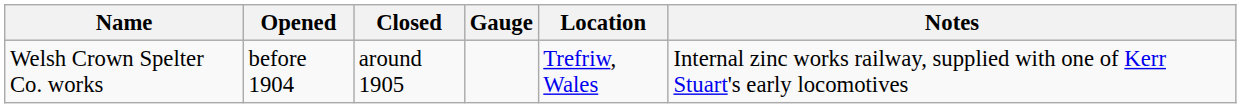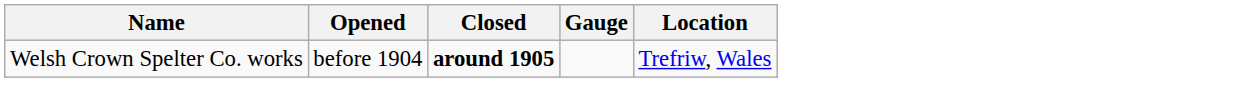- column: Notes | Internal zinc works railway, supplied with one of Kerr Stuart's early locomotives
Welsh Crown Spelter Co. works | Closed: normal -> bold
